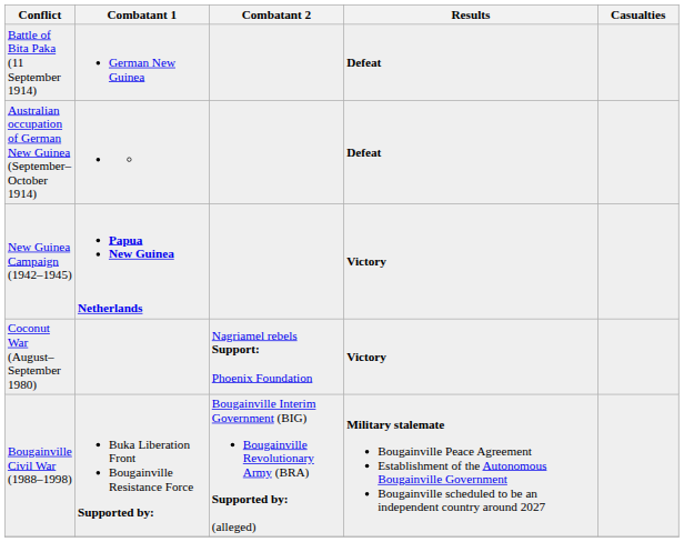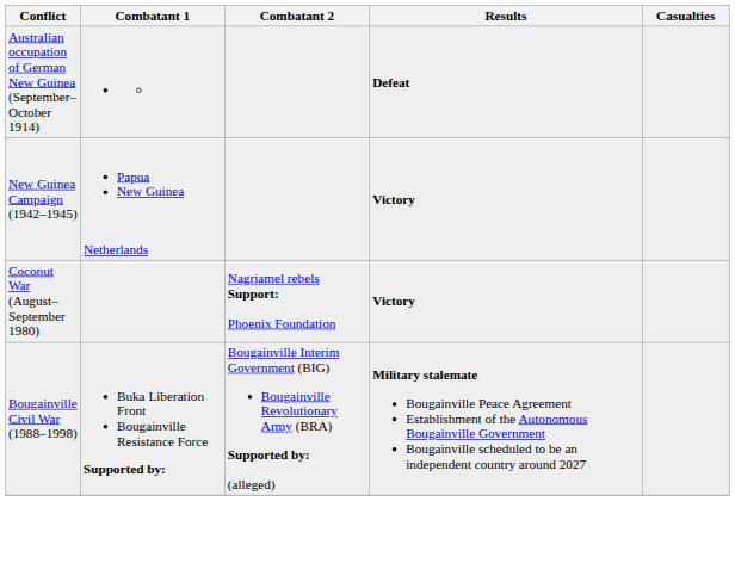- row: Battle of Bita Paka (11 September 1914) | German New Guinea | Defeat
New Guinea Campaign (1942–1945) | Combatant 1: bold -> normal
